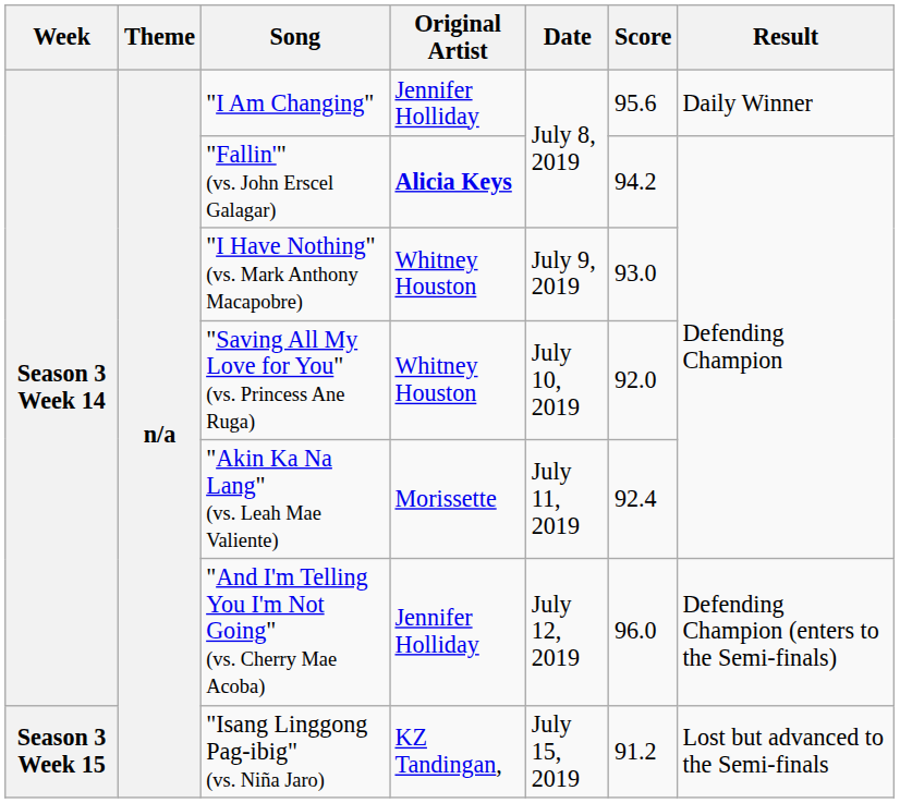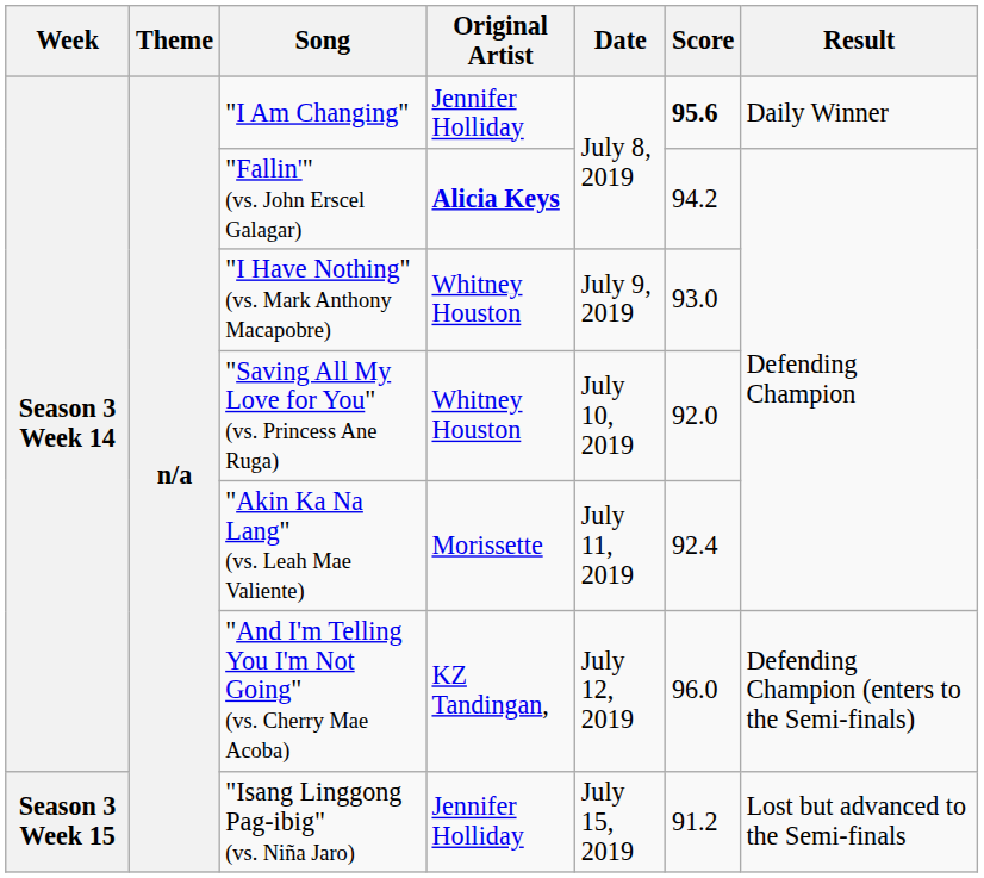"I Am Changing" | Score: normal -> bold
"And I'm Telling You I'm Not Going" (vs. Cherry Mae Acoba) | Original Artist: Jennifer Holliday -> KZ Tandingan,
"Isang Linggong Pag-ibig" (vs. Niña Jaro) | Original Artist: KZ Tandingan, -> Jennifer Holliday
